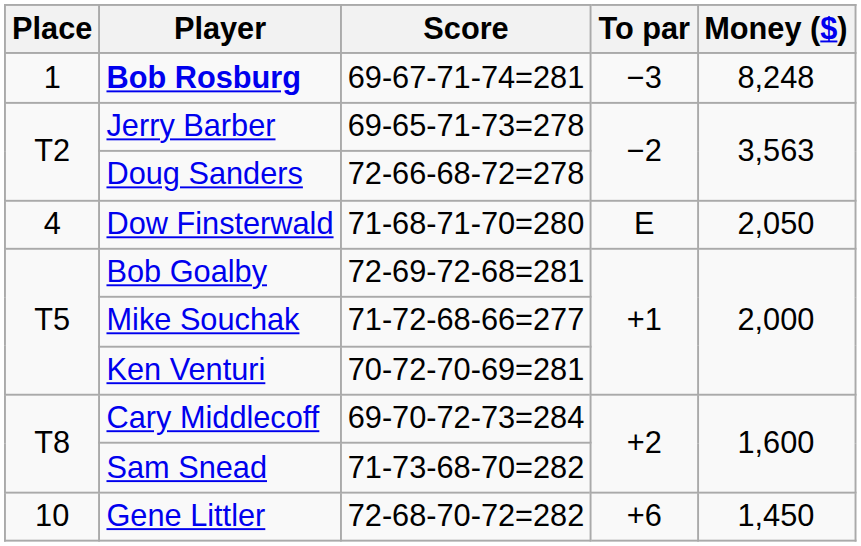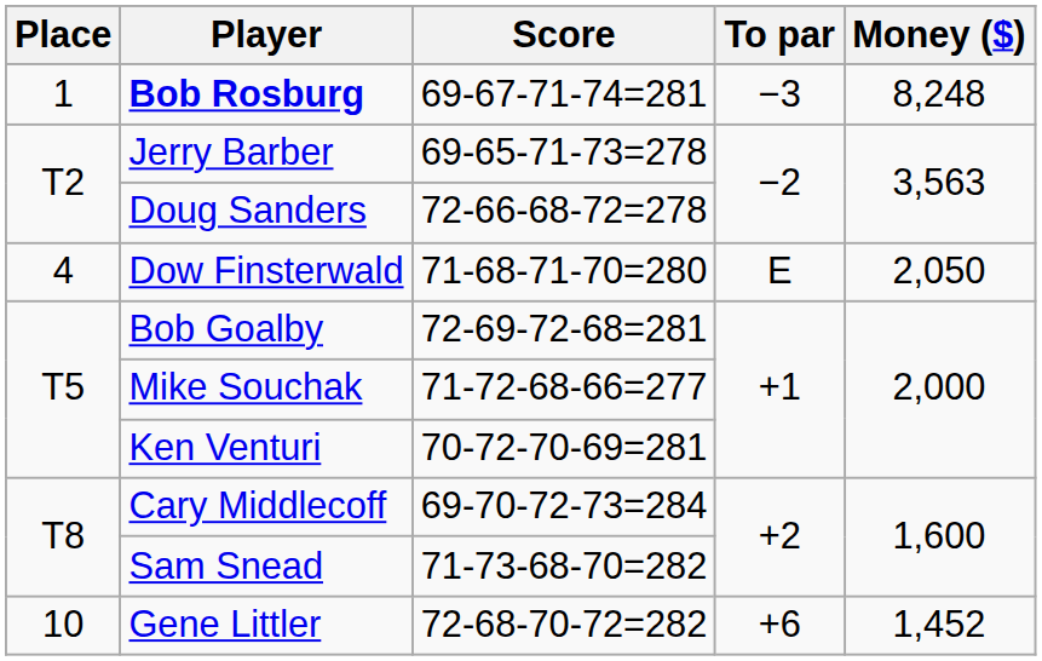Gene Littler | Money ($): 1,450 -> 1,452
